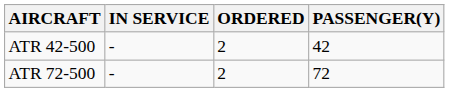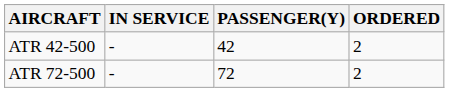columns swapped: ORDERED <-> PASSENGER(Y)
